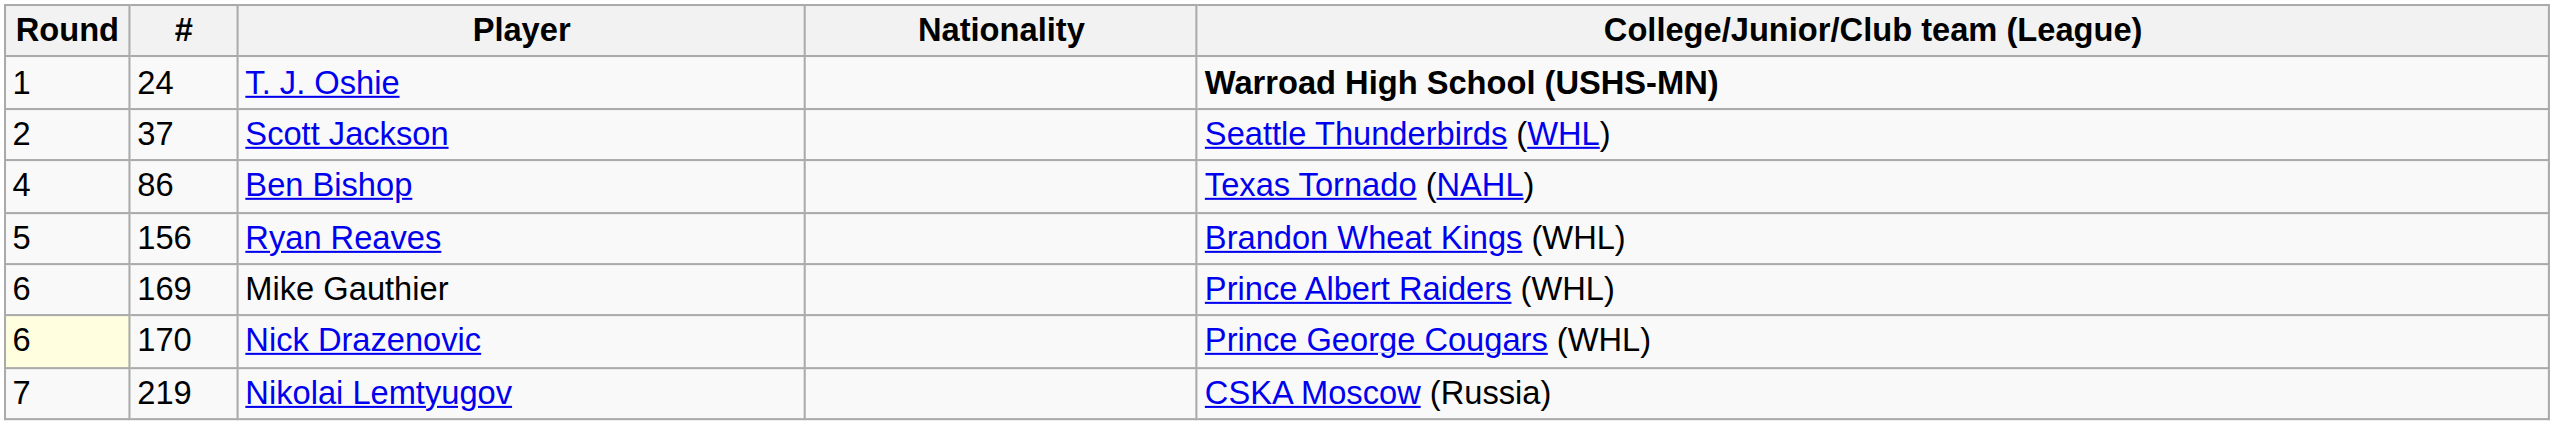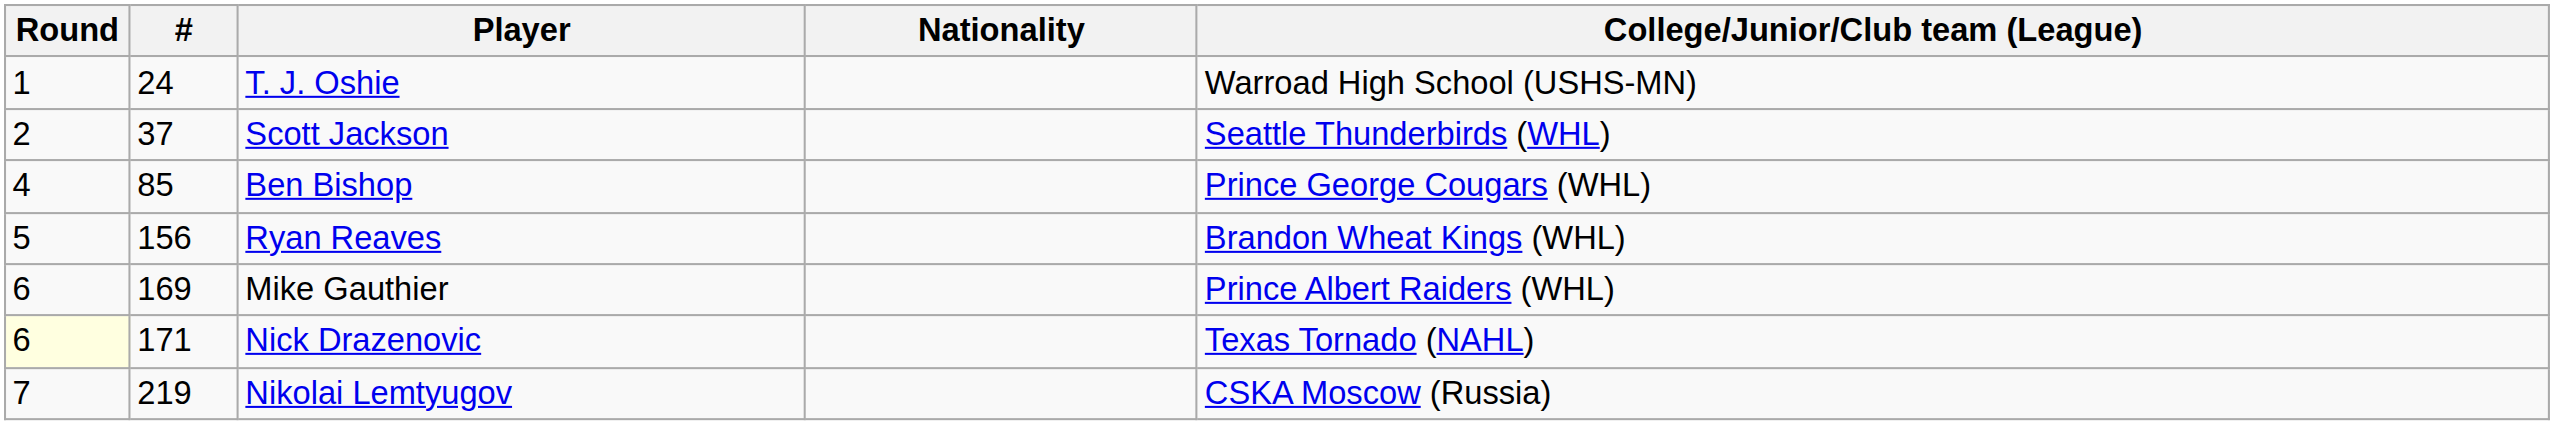T. J. Oshie | College/Junior/Club team (League): bold -> normal
Ben Bishop | #: 86 -> 85
Ben Bishop | College/Junior/Club team (League): Texas Tornado (NAHL) -> Prince George Cougars (WHL)
Nick Drazenovic | #: 170 -> 171
Nick Drazenovic | College/Junior/Club team (League): Prince George Cougars (WHL) -> Texas Tornado (NAHL)
